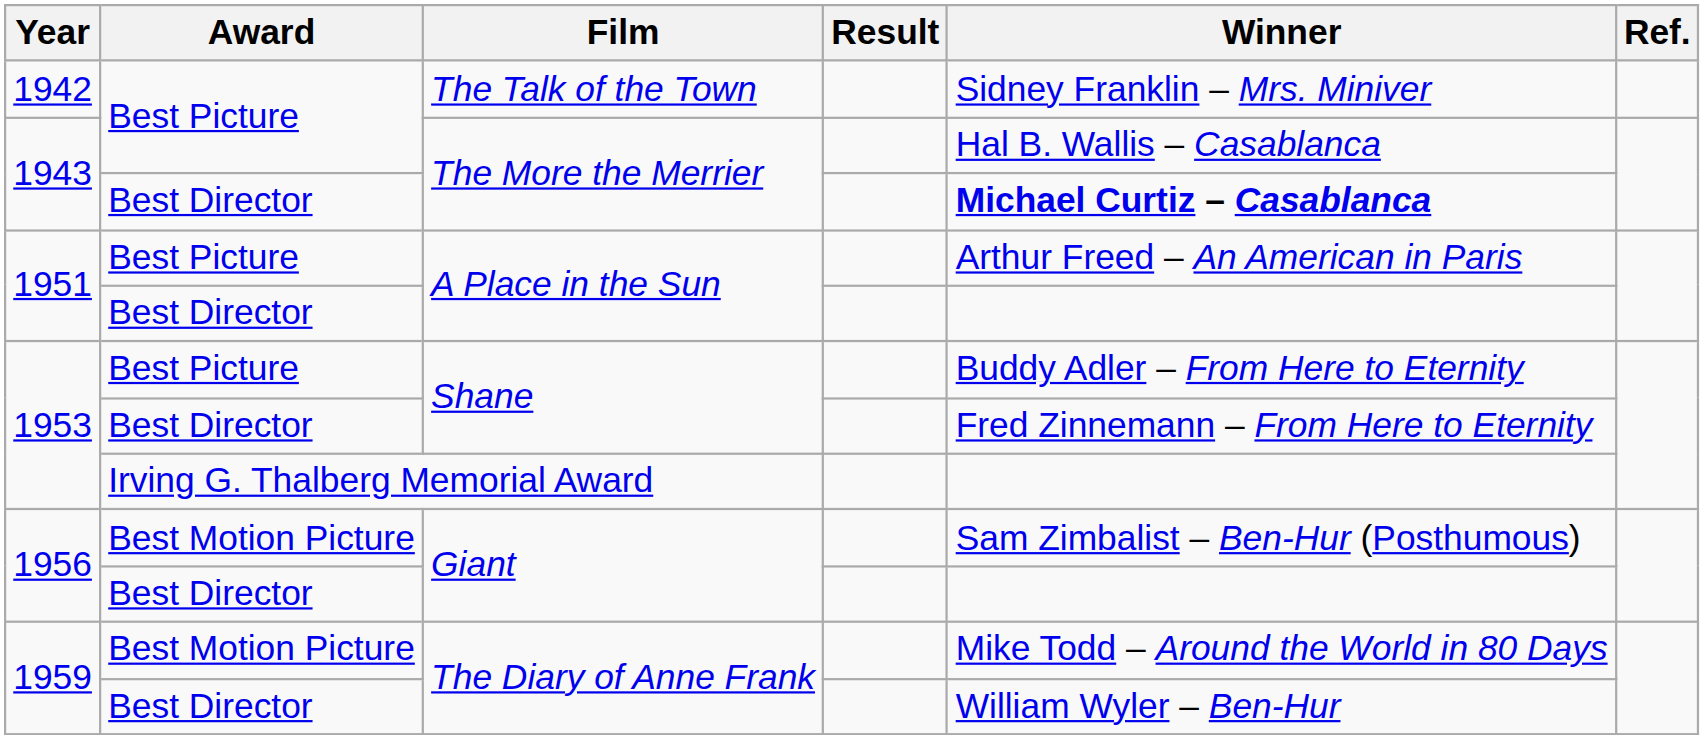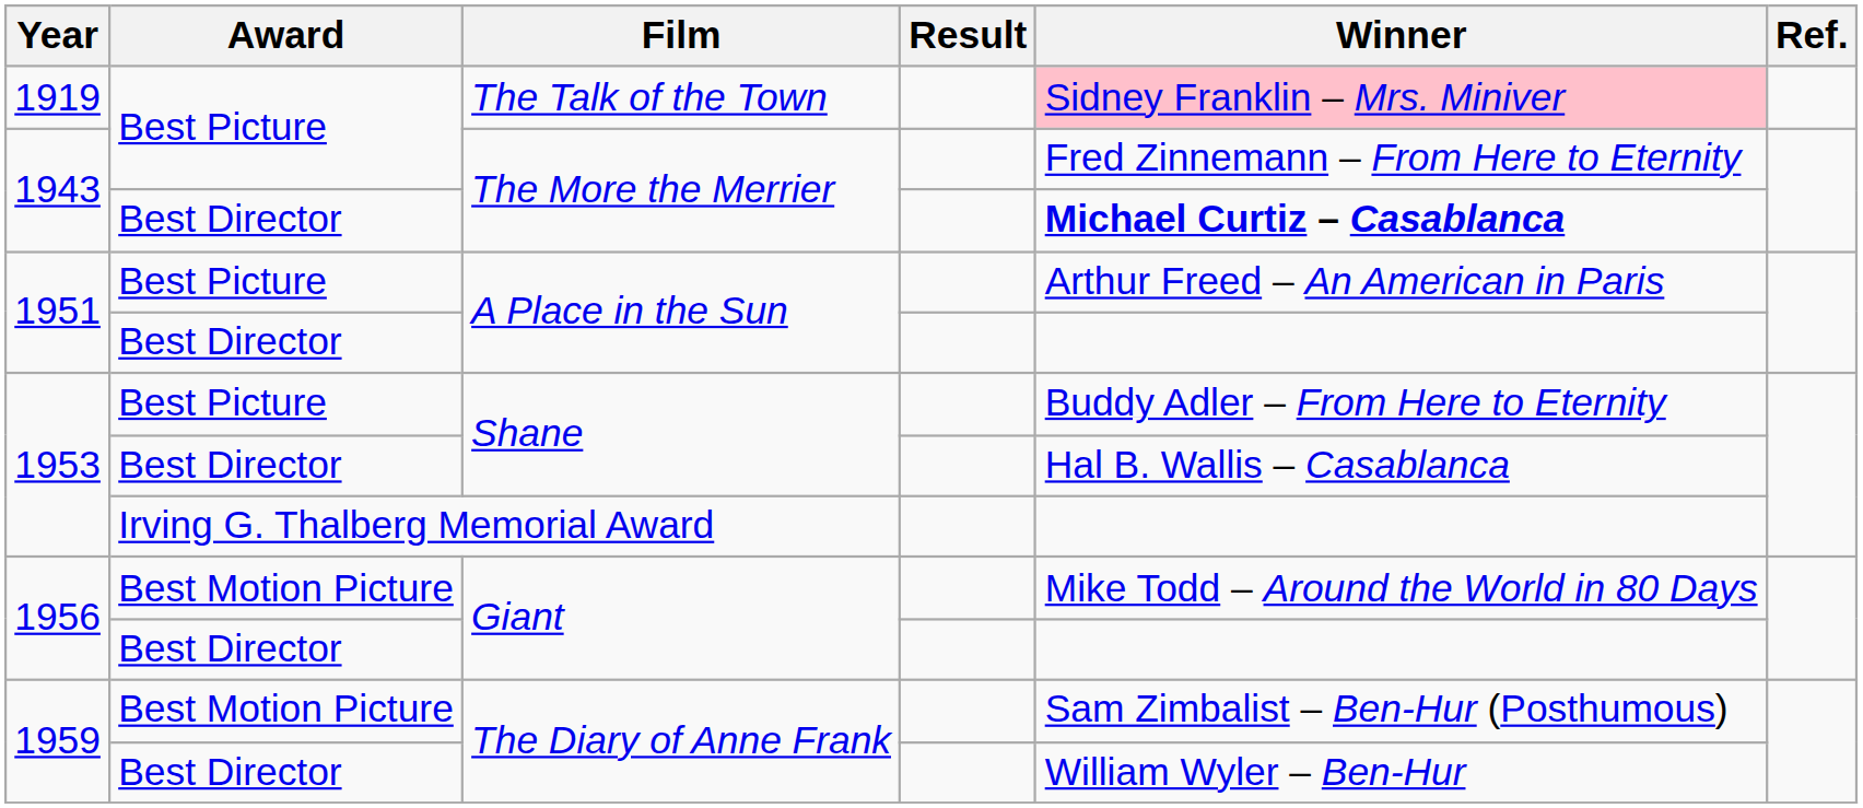The Talk of the Town | Year: 1942 -> 1919
The Talk of the Town | Winner: no background -> pink background
Best Picture / The More the Merrier | Winner: Hal B. Wallis – Casablanca -> Fred Zinnemann – From Here to Eternity
Best Director / Shane | Winner: Fred Zinnemann – From Here to Eternity -> Hal B. Wallis – Casablanca
Best Motion Picture / Giant | Winner: Sam Zimbalist – Ben-Hur (Posthumous) -> Mike Todd – Around the World in 80 Days
Best Motion Picture / The Diary of Anne Frank | Winner: Mike Todd – Around the World in 80 Days -> Sam Zimbalist – Ben-Hur (Posthumous)
